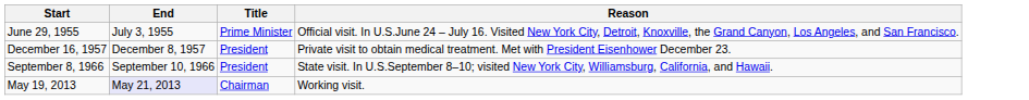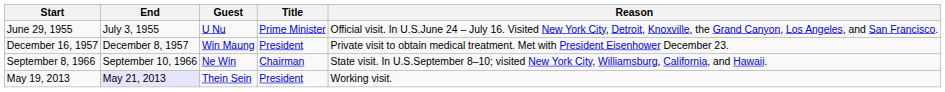+ column: Guest | U Nu | Win Maung | Ne Win | Thein Sein
September 8, 1966 | Title: President -> Chairman
May 19, 2013 | Title: Chairman -> President
